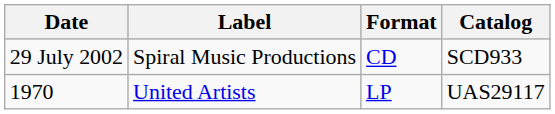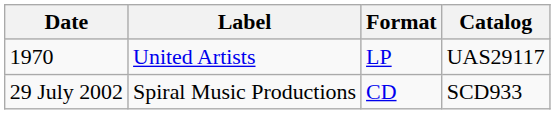rows swapped: 1970 <-> 29 July 2002
